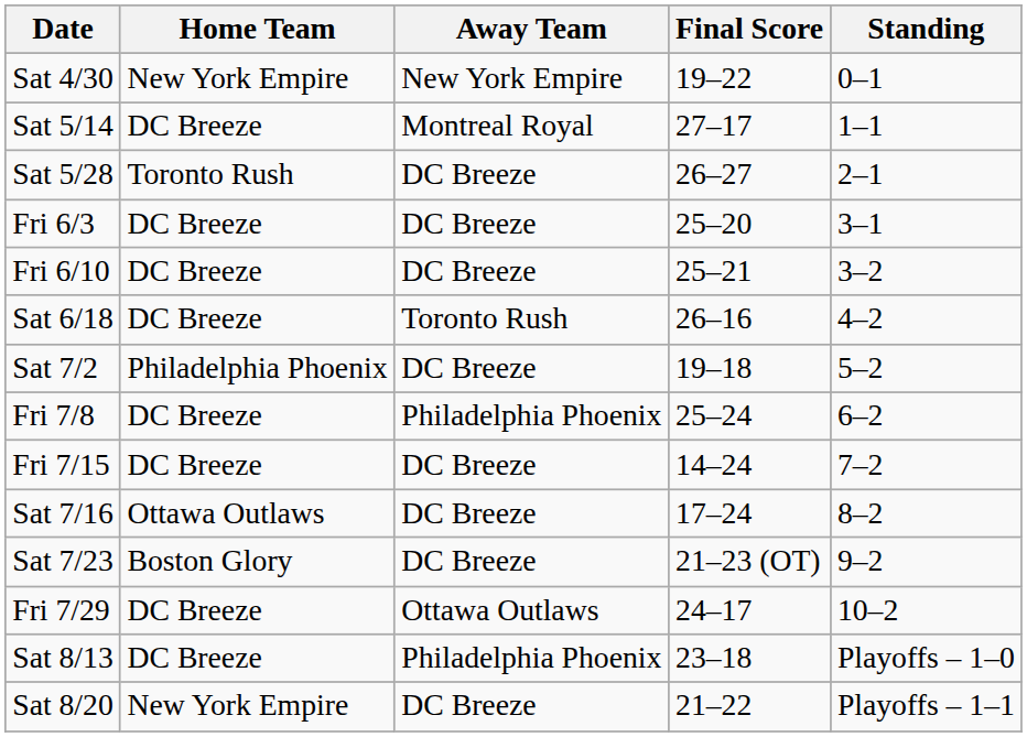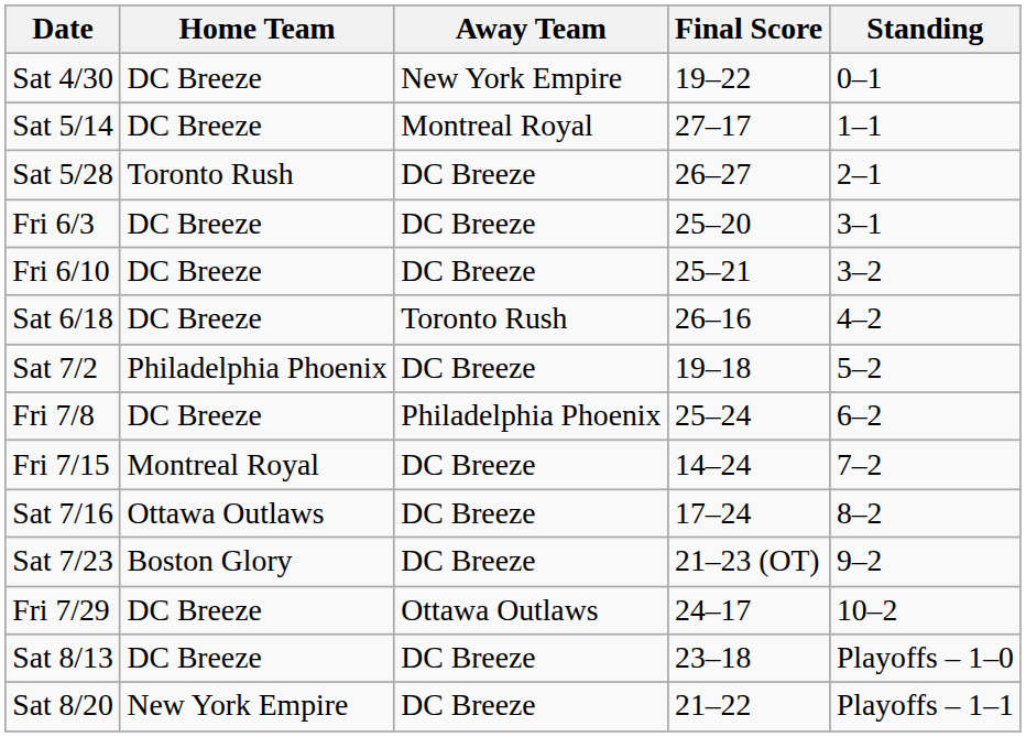Sat 4/30 | Home Team: New York Empire -> DC Breeze
Fri 7/15 | Home Team: DC Breeze -> Montreal Royal
Sat 8/13 | Away Team: Philadelphia Phoenix -> DC Breeze
